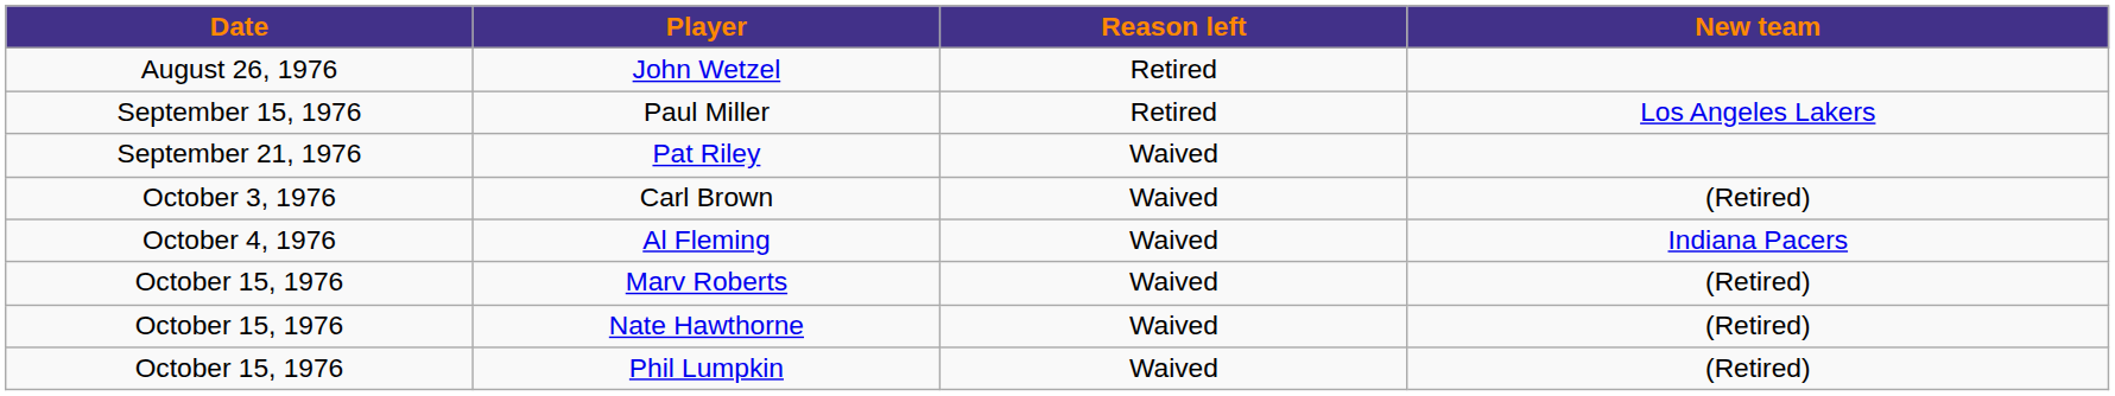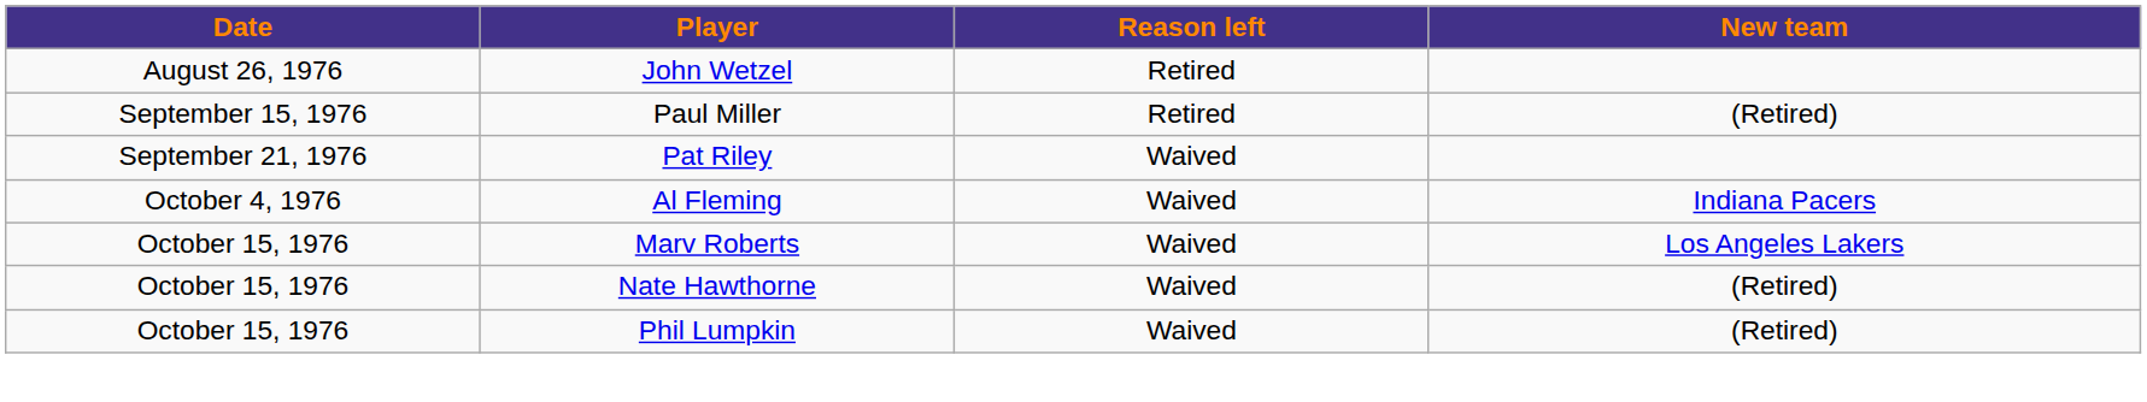Paul Miller | New team: Los Angeles Lakers -> (Retired)
- row: October 3, 1976 | Carl Brown | Waived | (Retired)
Marv Roberts | New team: (Retired) -> Los Angeles Lakers
